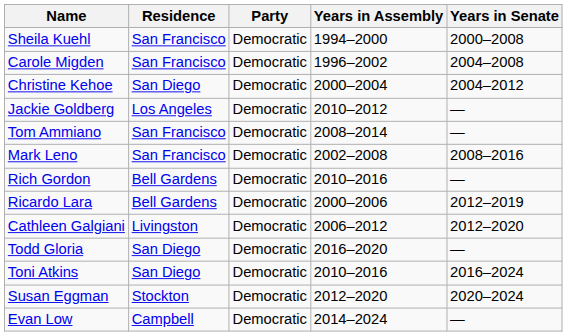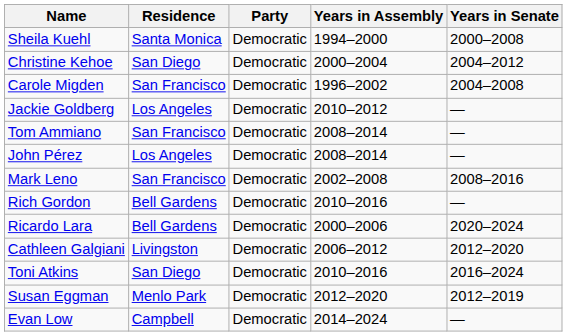Sheila Kuehl | Residence: San Francisco -> Santa Monica
rows swapped: Carole Migden <-> Christine Kehoe
+ row: John Pérez | Los Angeles | Democratic | 2008–2014 | —
Ricardo Lara | Years in Senate: 2012–2019 -> 2020–2024
- row: Todd Gloria | San Diego | Democratic | 2016–2020 | —
Susan Eggman | Residence: Stockton -> Menlo Park
Susan Eggman | Years in Senate: 2020–2024 -> 2012–2019
